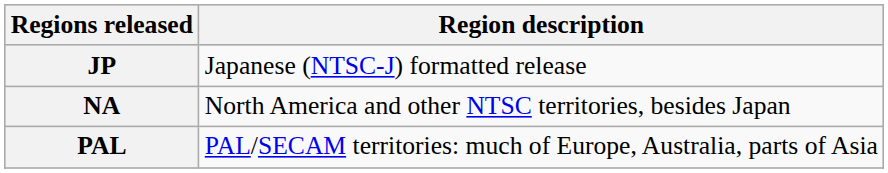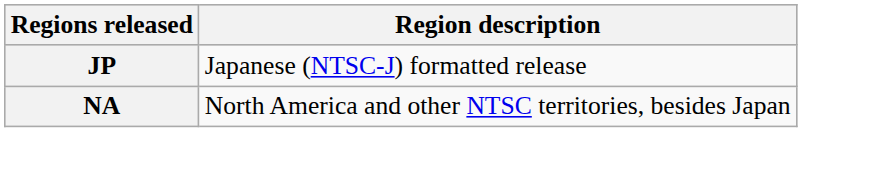- row: PAL | PAL/SECAM territories: much of Europe, Australia, parts of Asia
